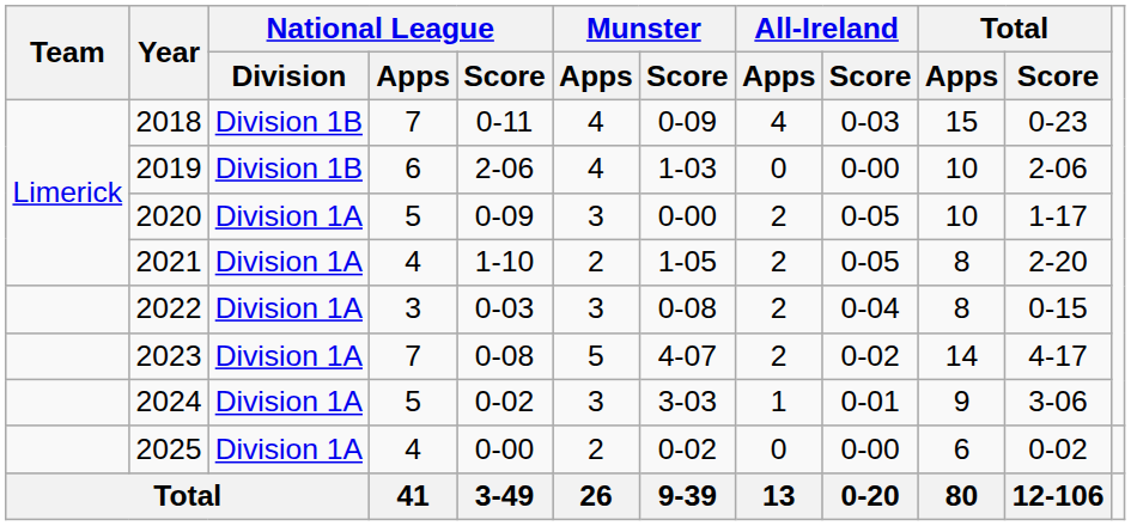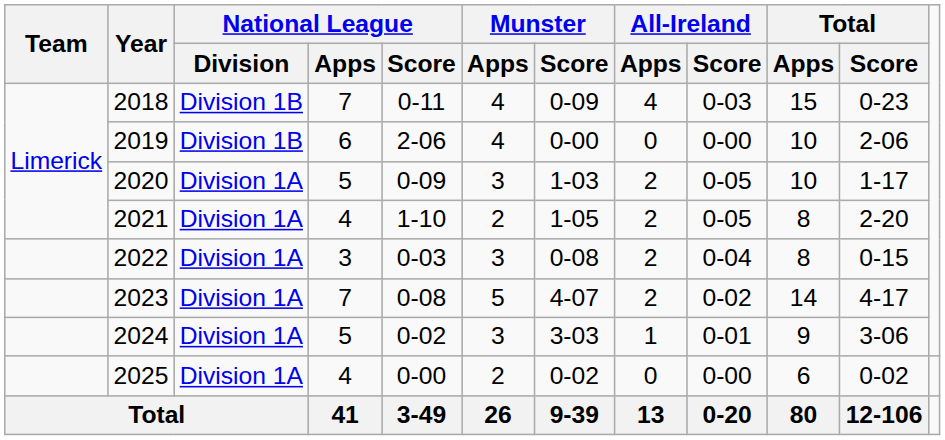2019 | Munster / Score: 1-03 -> 0-00
2020 | Munster / Score: 0-00 -> 1-03
